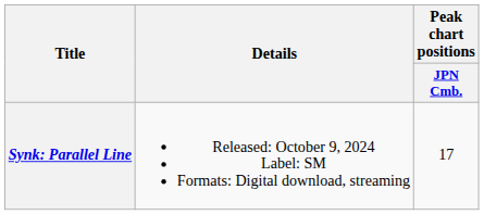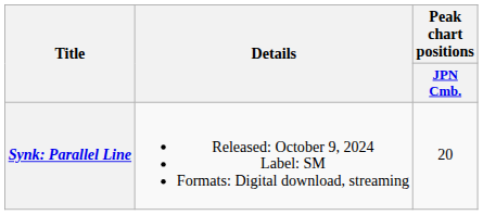Synk: Parallel Line | Peak chart positions / JPN Cmb.: 17 -> 20
